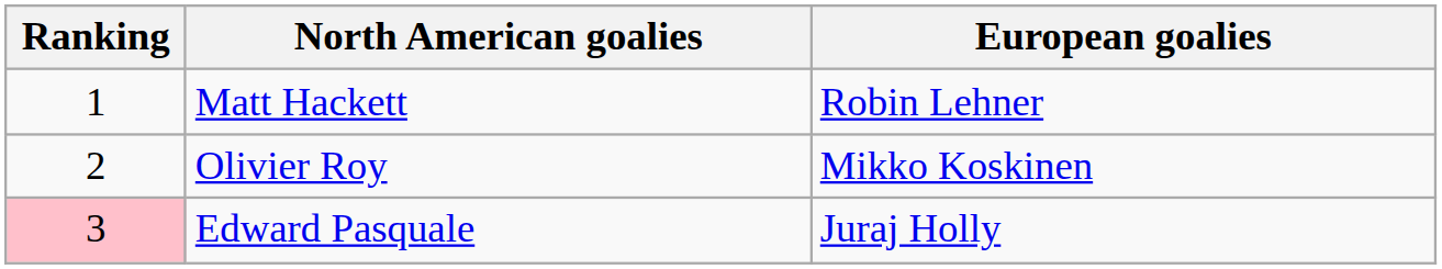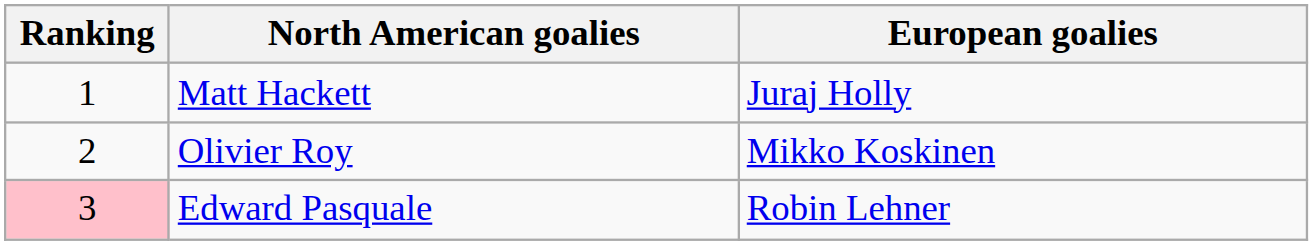Matt Hackett | European goalies: Robin Lehner -> Juraj Holly
Edward Pasquale | European goalies: Juraj Holly -> Robin Lehner
